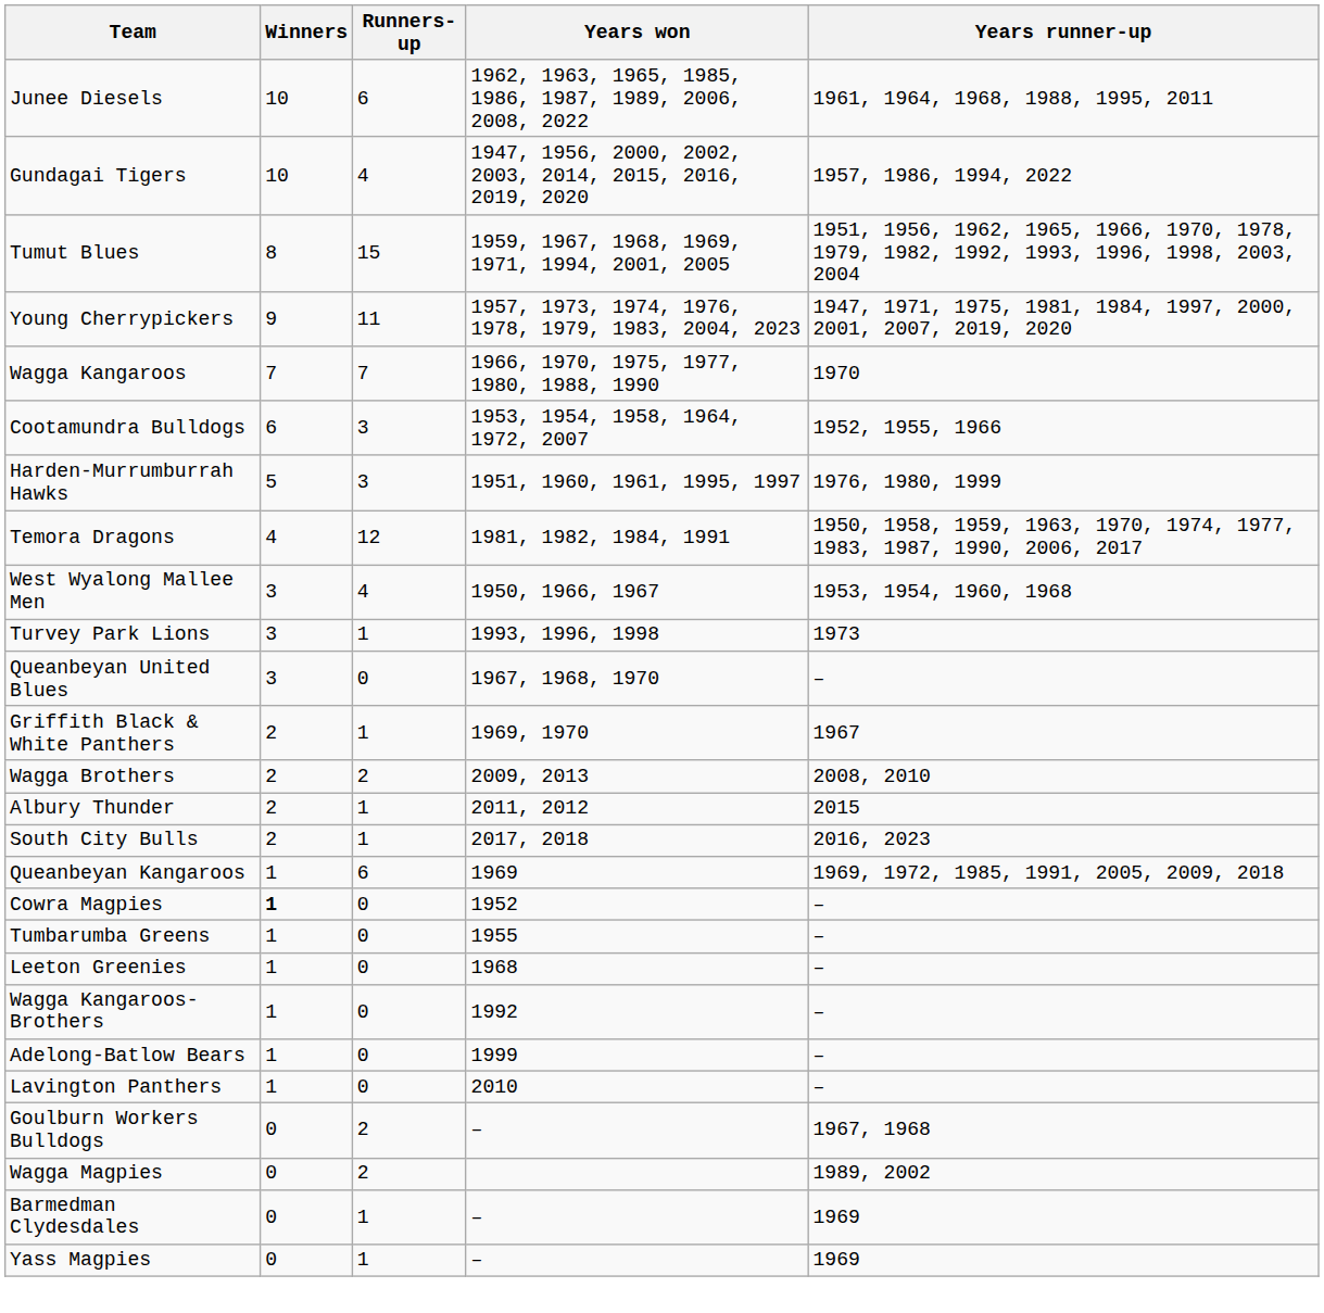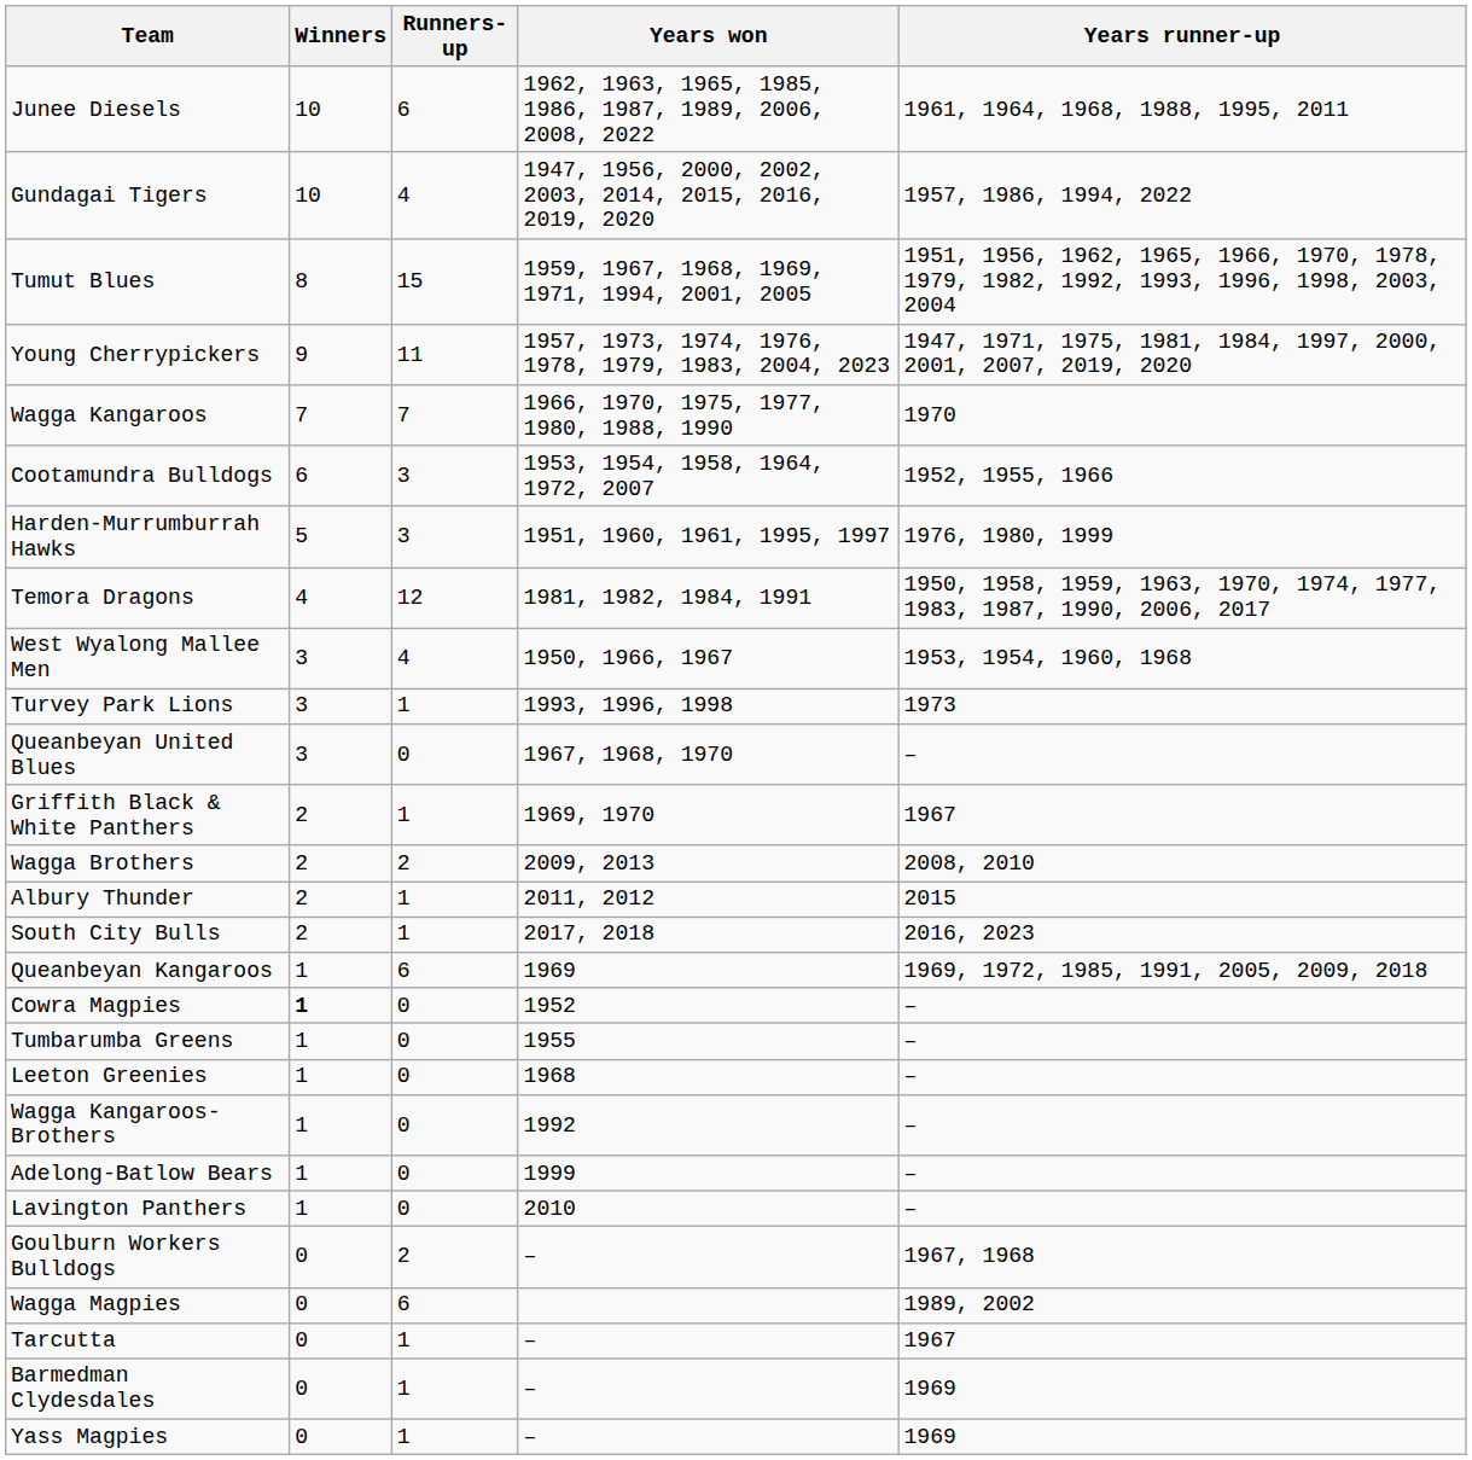Wagga Magpies | Runners-up: 2 -> 6
+ row: Tarcutta | 0 | 1 | – | 1967
